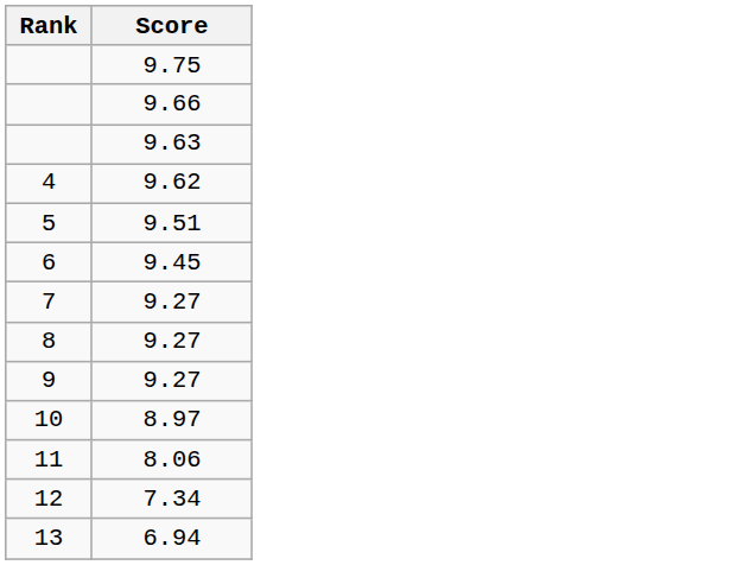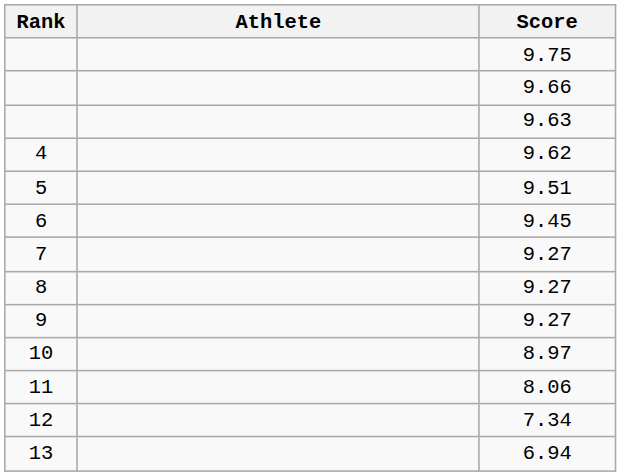+ column: Athlete
